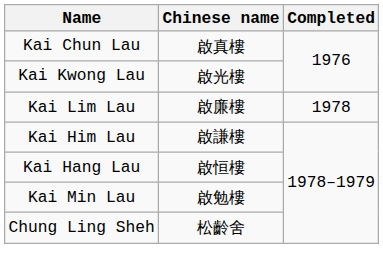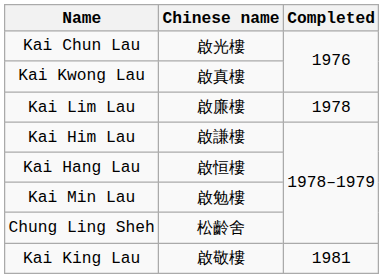Kai Chun Lau | Chinese name: 啟真樓 -> 啟光樓
Kai Kwong Lau | Chinese name: 啟光樓 -> 啟真樓
+ row: Kai King Lau | 啟敬樓 | 1981
